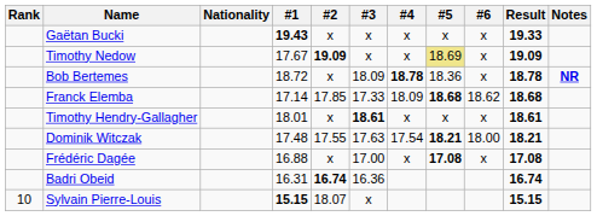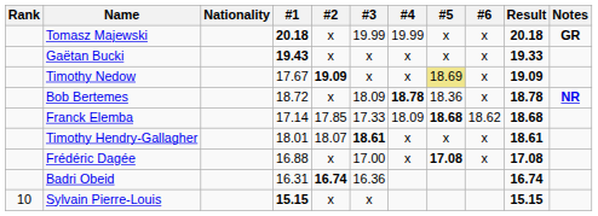+ row: Tomasz Majewski | 20.18 | x | 19.99 | 19.99 | x | x | 20.18 | GR
Timothy Hendry-Gallagher | #2: x -> 18.07
- row: Dominik Witczak | 17.48 | 17.55 | 17.63 | 17.54 | 18.21 | 18.00 | 18.21
Sylvain Pierre-Louis | #2: 18.07 -> x
